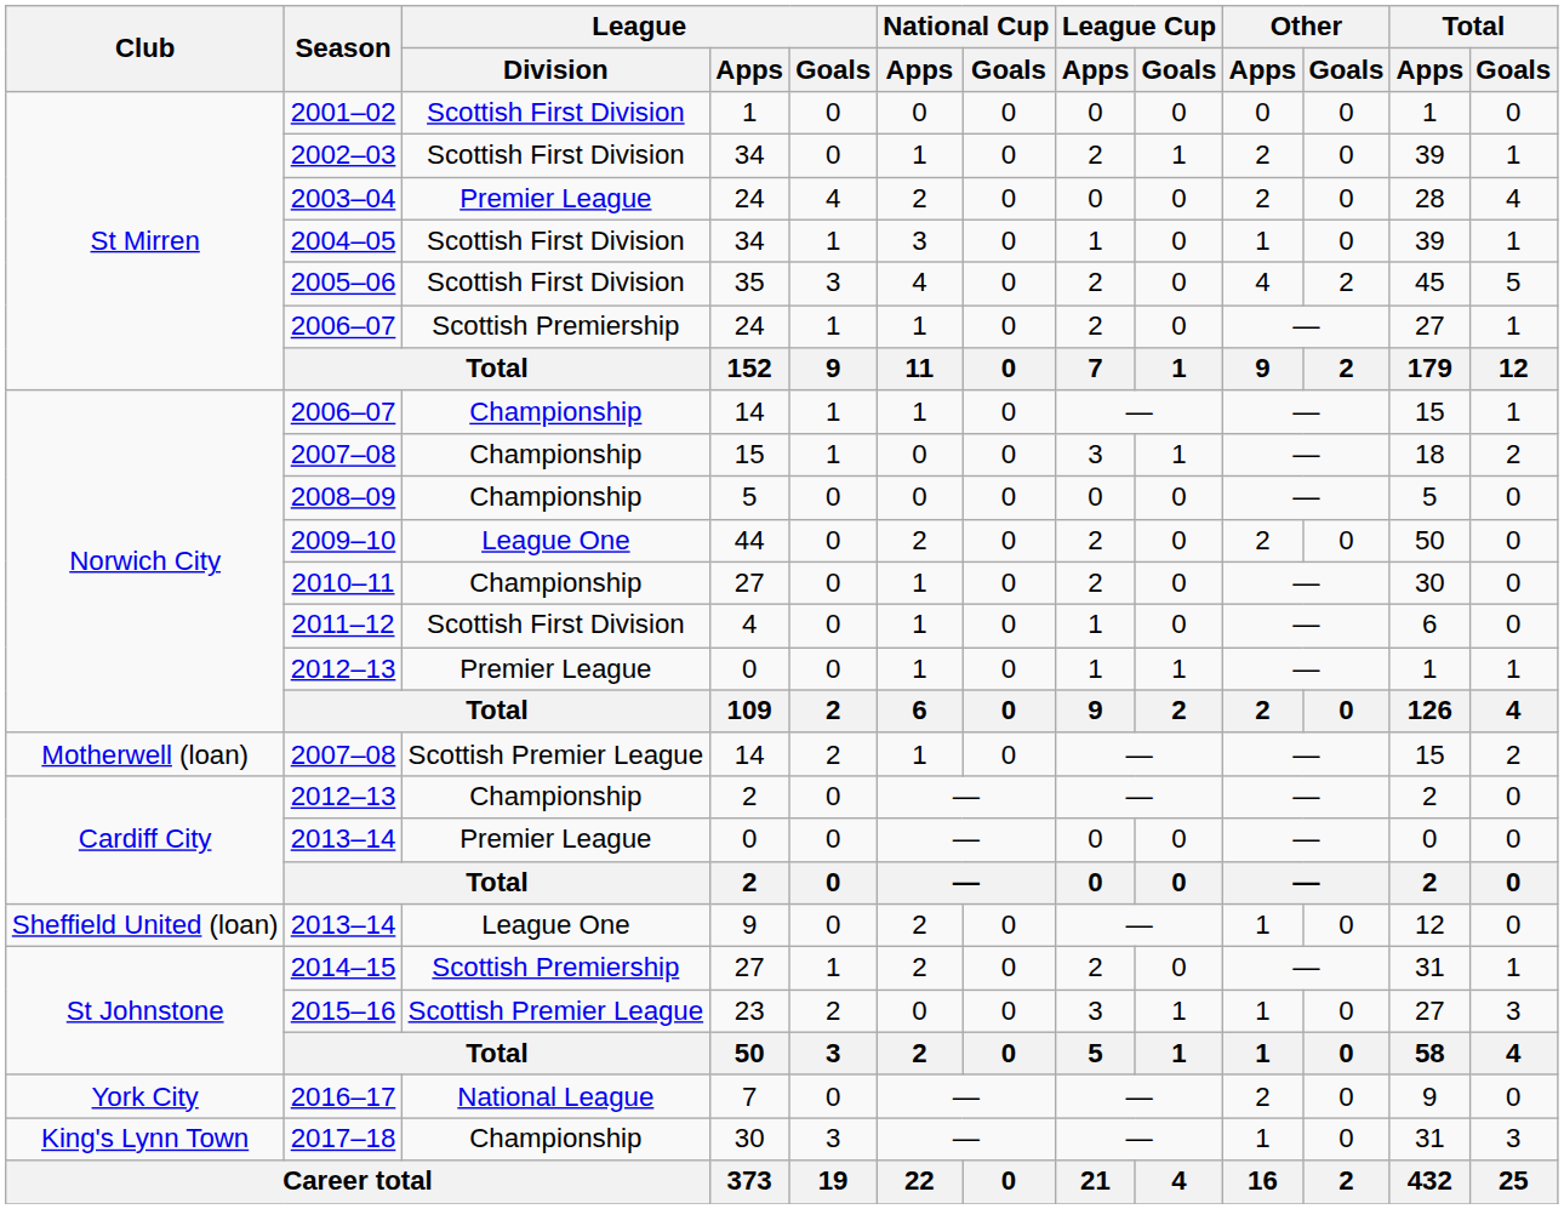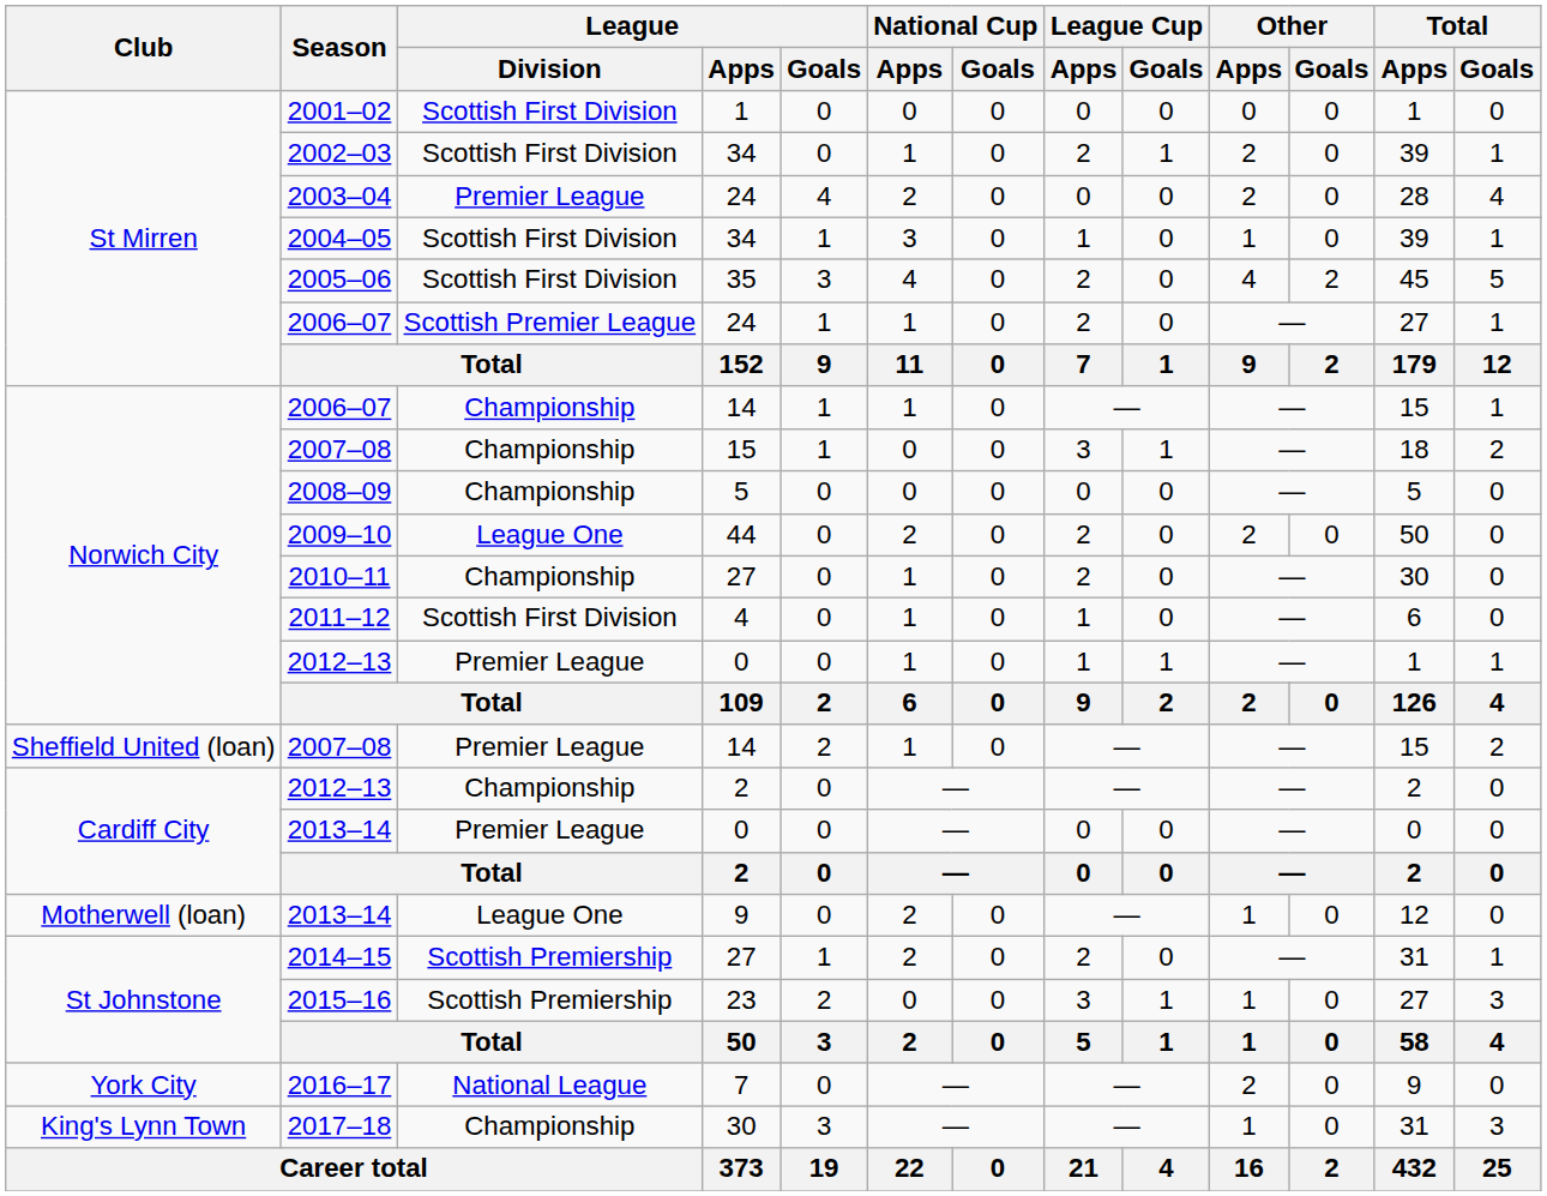2006–07 / 24 | League / Division: Scottish Premiership -> Scottish Premier League
2007–08 / 14 | Club: Motherwell (loan) -> Sheffield United (loan)
2007–08 / 14 | League / Division: Scottish Premier League -> Premier League
2013–14 / 9 | Club: Sheffield United (loan) -> Motherwell (loan)
2015–16 | League / Division: Scottish Premier League -> Scottish Premiership
